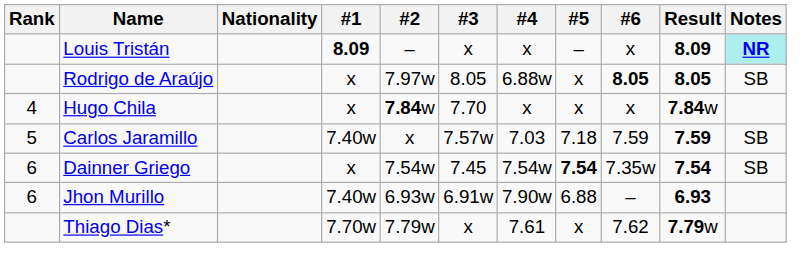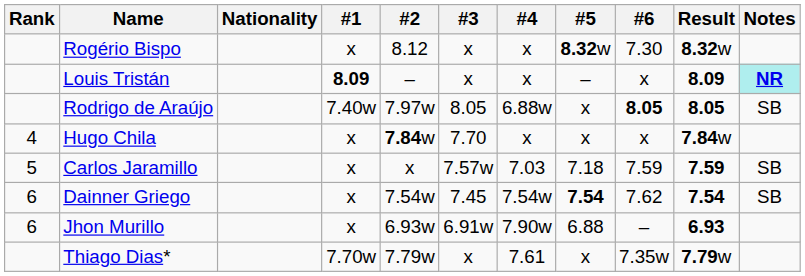+ row: Rogério Bispo | x | 8.12 | x | x | 8.32w | 7.30 | 8.32w
Rodrigo de Araújo | #1: x -> 7.40w
Carlos Jaramillo | #1: 7.40w -> x
Dainner Griego | #6: 7.35w -> 7.62
Jhon Murillo | #1: 7.40w -> x
Thiago Dias* | #6: 7.62 -> 7.35w
